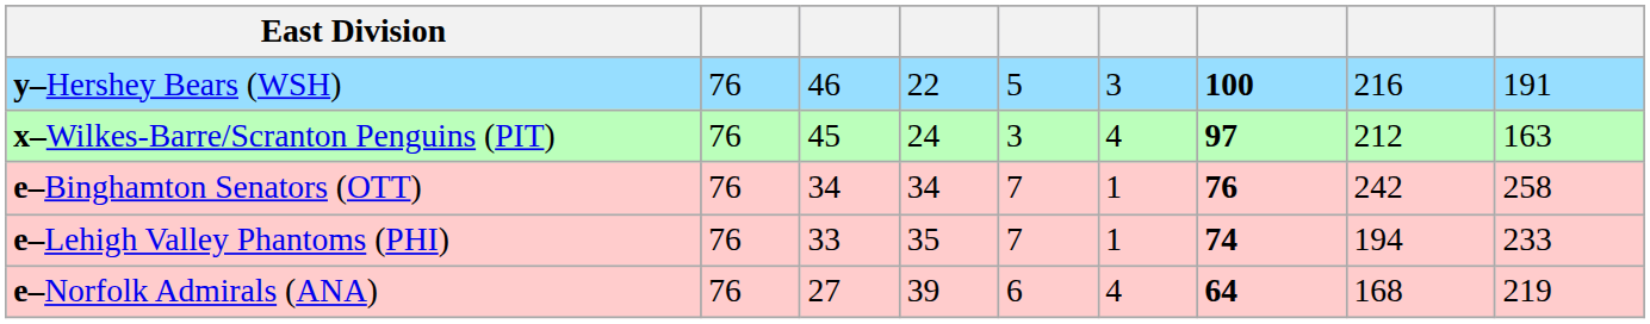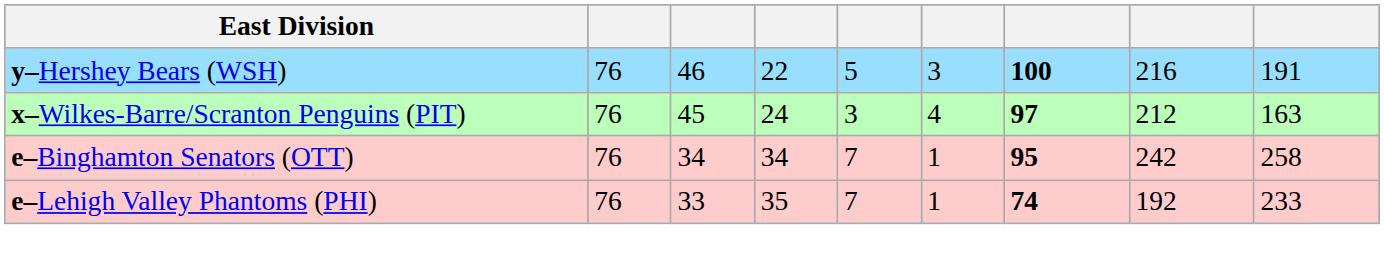e–Binghamton Senators (OTT) | column 7: 76 -> 95
e–Lehigh Valley Phantoms (PHI) | column 8: 194 -> 192
- row: e–Norfolk Admirals (ANA) | 76 | 27 | 39 | 6 | 4 | 64 | 168 | 219
